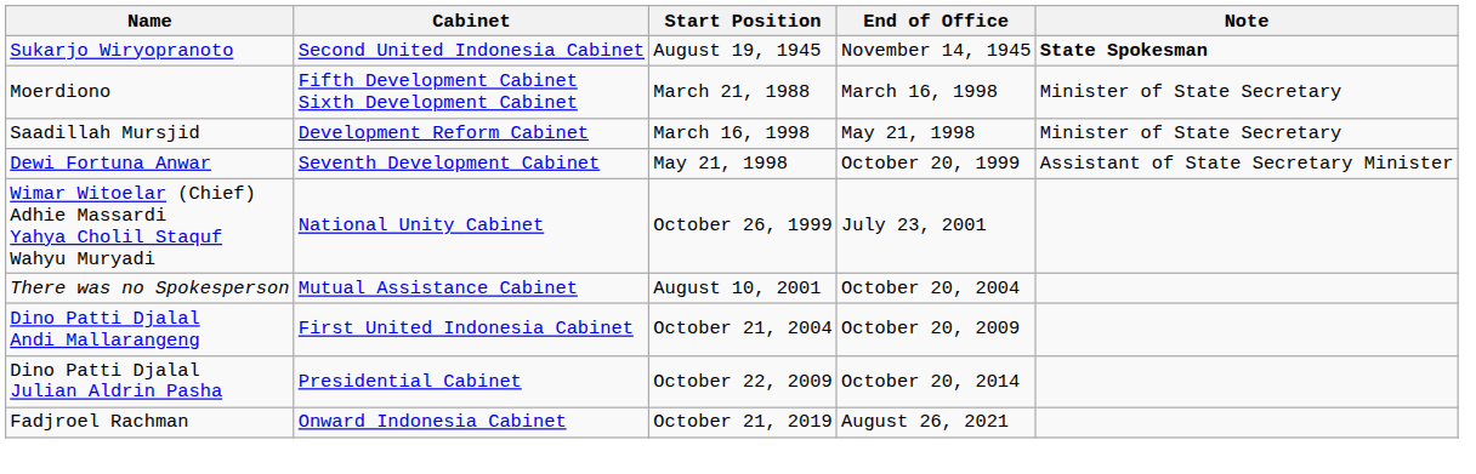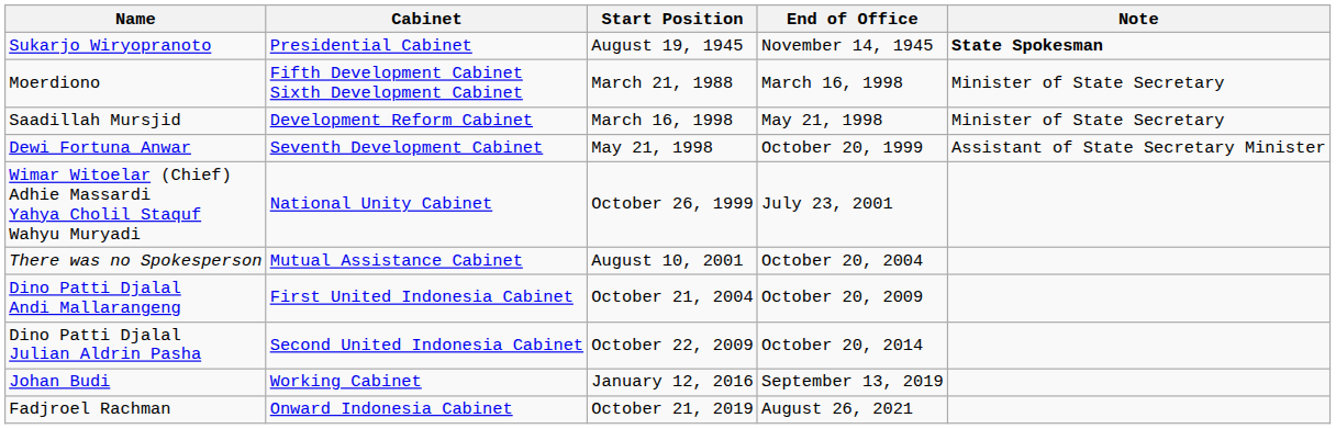Sukarjo Wiryopranoto | Cabinet: Second United Indonesia Cabinet -> Presidential Cabinet
Dino Patti Djalal Julian Aldrin Pasha | Cabinet: Presidential Cabinet -> Second United Indonesia Cabinet
+ row: Johan Budi | Working Cabinet | January 12, 2016 | September 13, 2019
